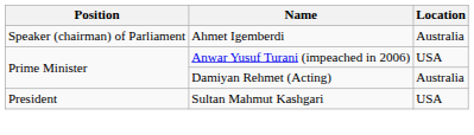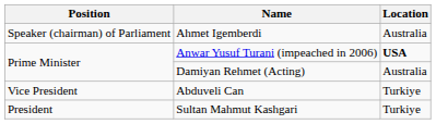Anwar Yusuf Turani (impeached in 2006) | Location: normal -> bold
+ row: Vice President | Abduveli Can | Turkiye
Sultan Mahmut Kashgari | Location: USA -> Turkiye
